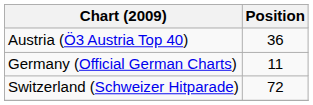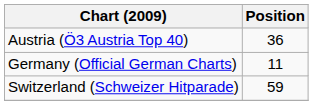Switzerland (Schweizer Hitparade) | Position: 72 -> 59
